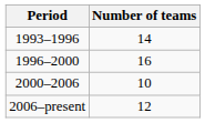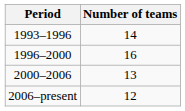2000–2006 | Number of teams: 10 -> 13
